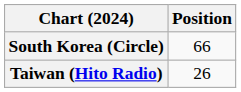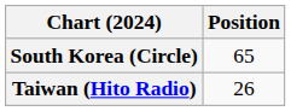South Korea (Circle) | Position: 66 -> 65
